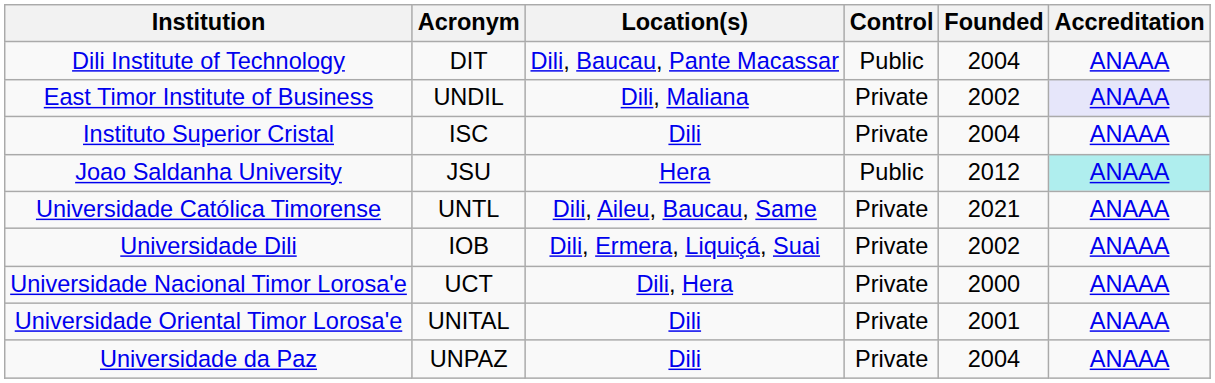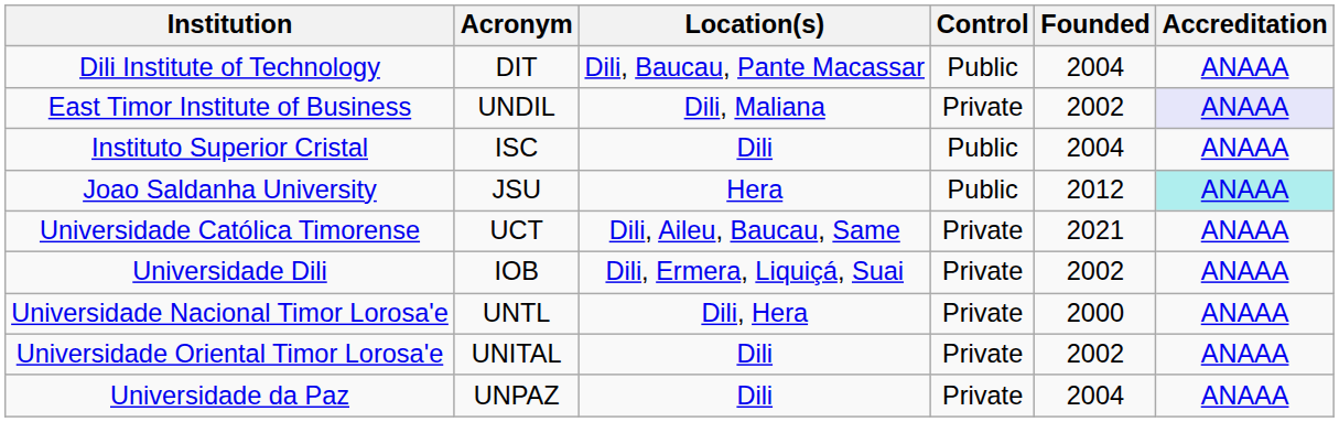Instituto Superior Cristal | Control: Private -> Public
Universidade Católica Timorense | Acronym: UNTL -> UCT
Universidade Nacional Timor Lorosa'e | Acronym: UCT -> UNTL
Universidade Oriental Timor Lorosa'e | Founded: 2001 -> 2002
